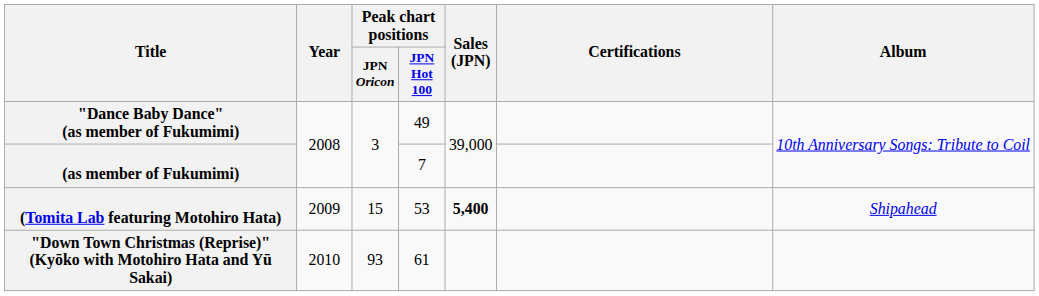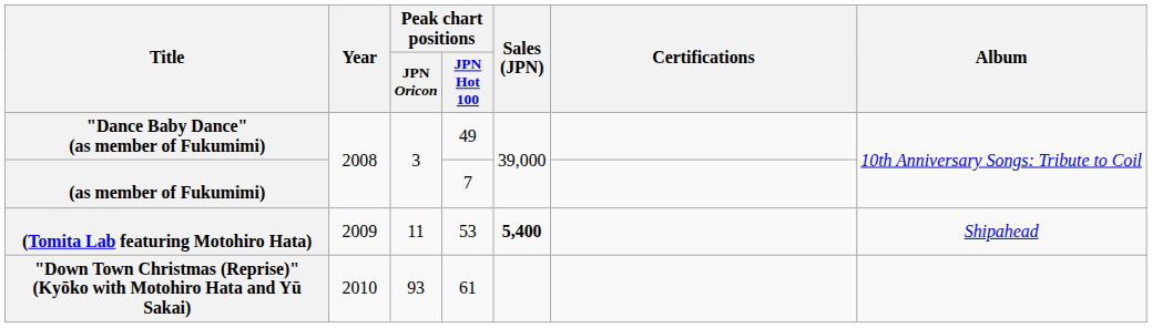(Tomita Lab featuring Motohiro Hata) | Peak chart positions / JPN Oricon: 15 -> 11
